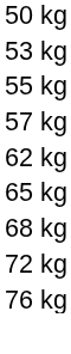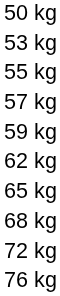+ row: 59 kg
